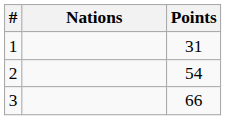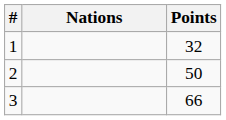1 | Points: 31 -> 32
2 | Points: 54 -> 50
